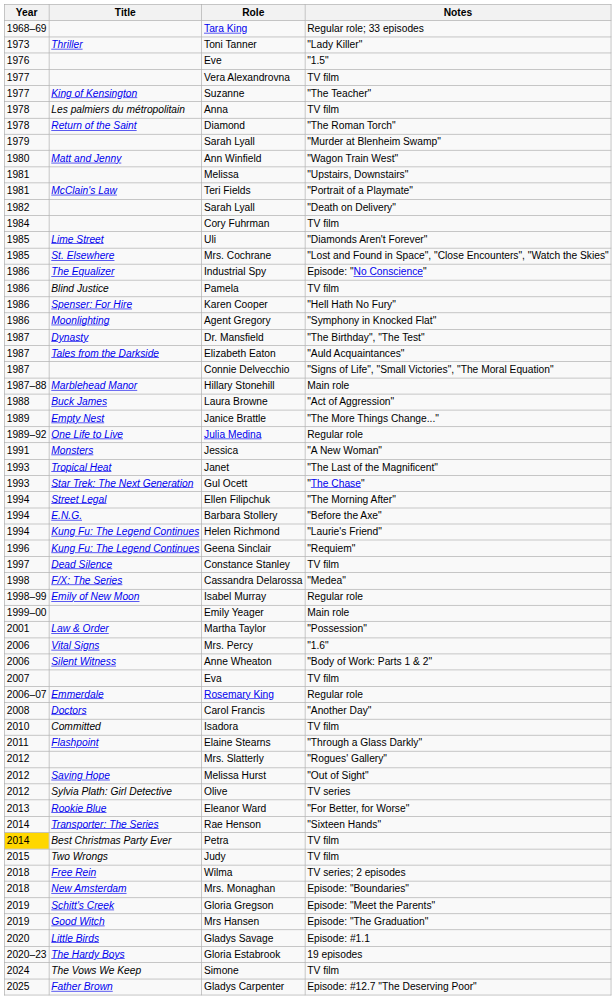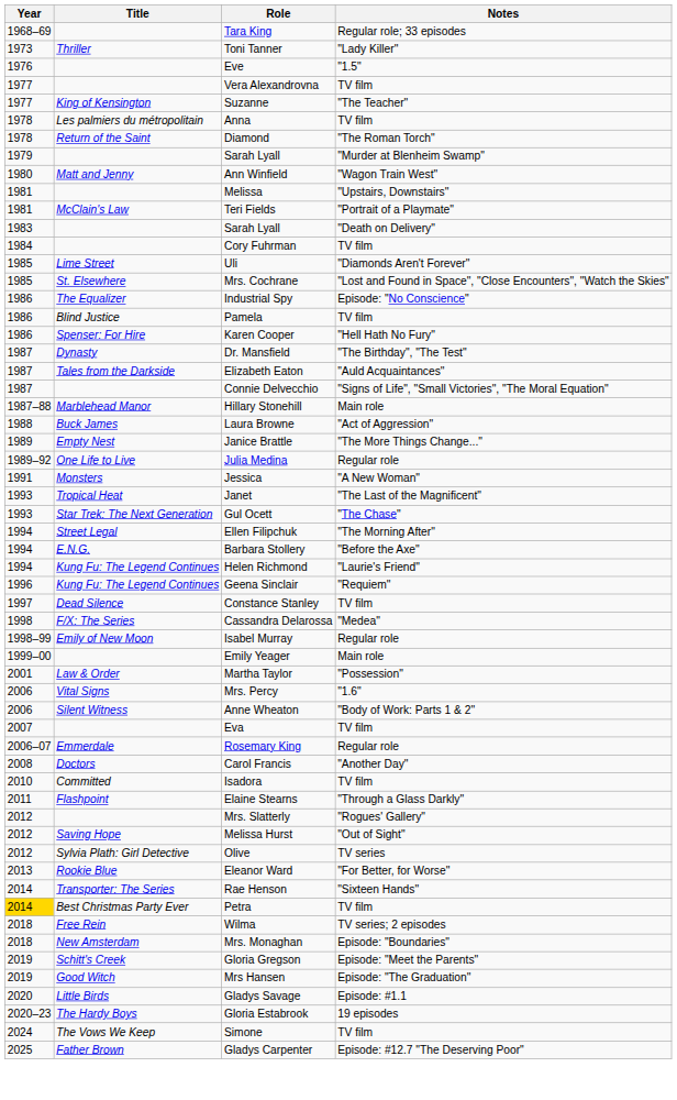Sarah Lyall / "Death on Delivery" | Year: 1982 -> 1983
- row: 1986 | Moonlighting | Agent Gregory | "Symphony in Knocked Flat"
- row: 2015 | Two Wrongs | Judy | TV film
